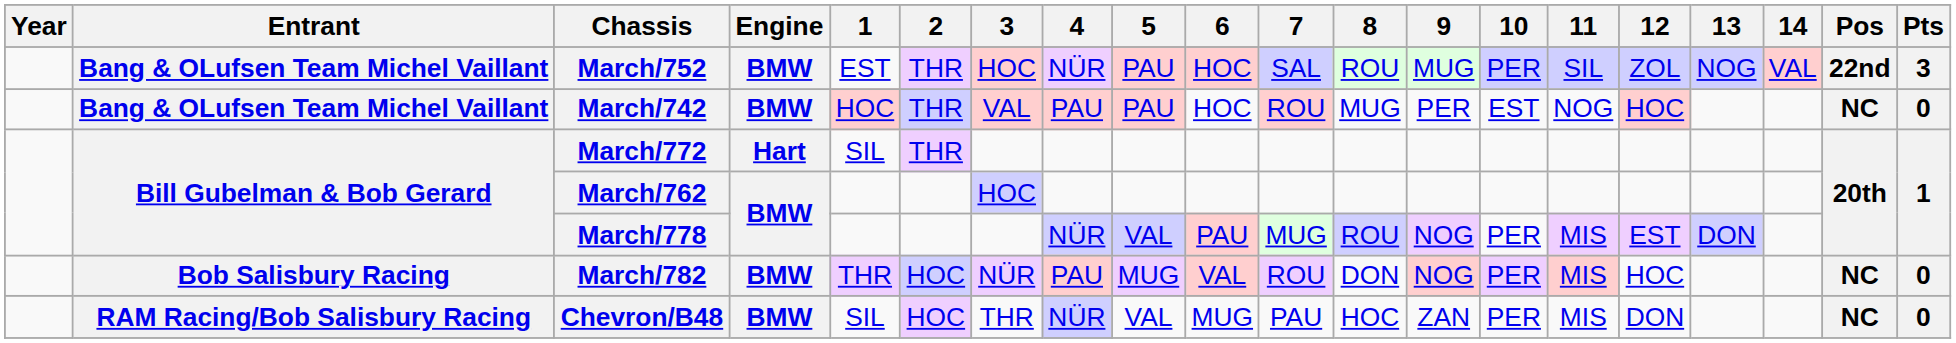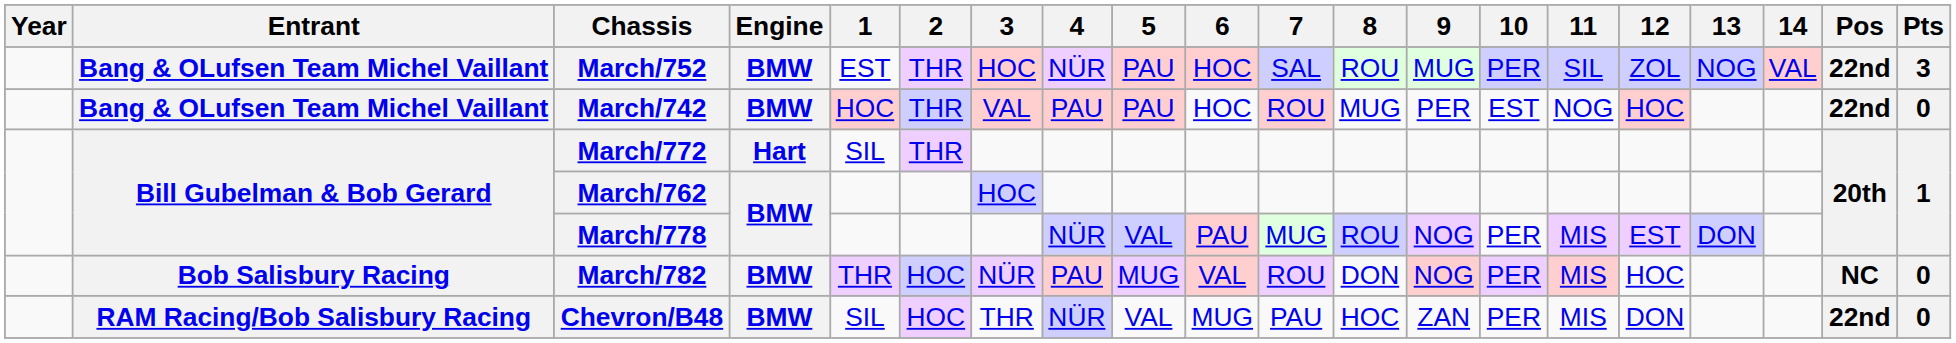March/742 | Pos: NC -> 22nd
Chevron/B48 | Pos: NC -> 22nd
